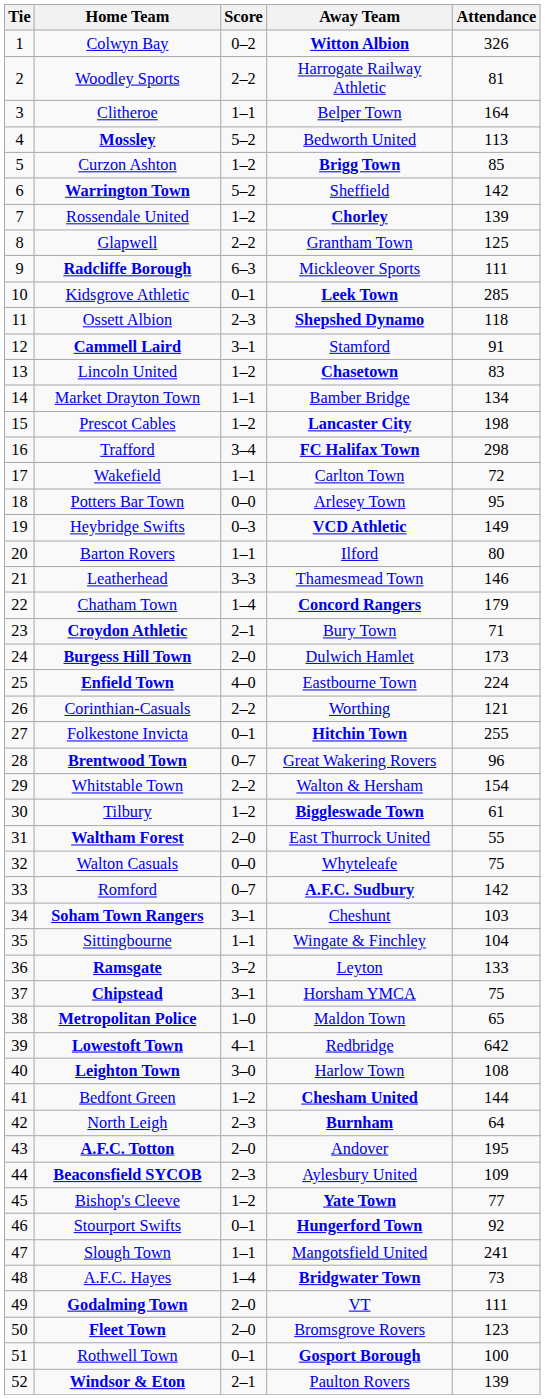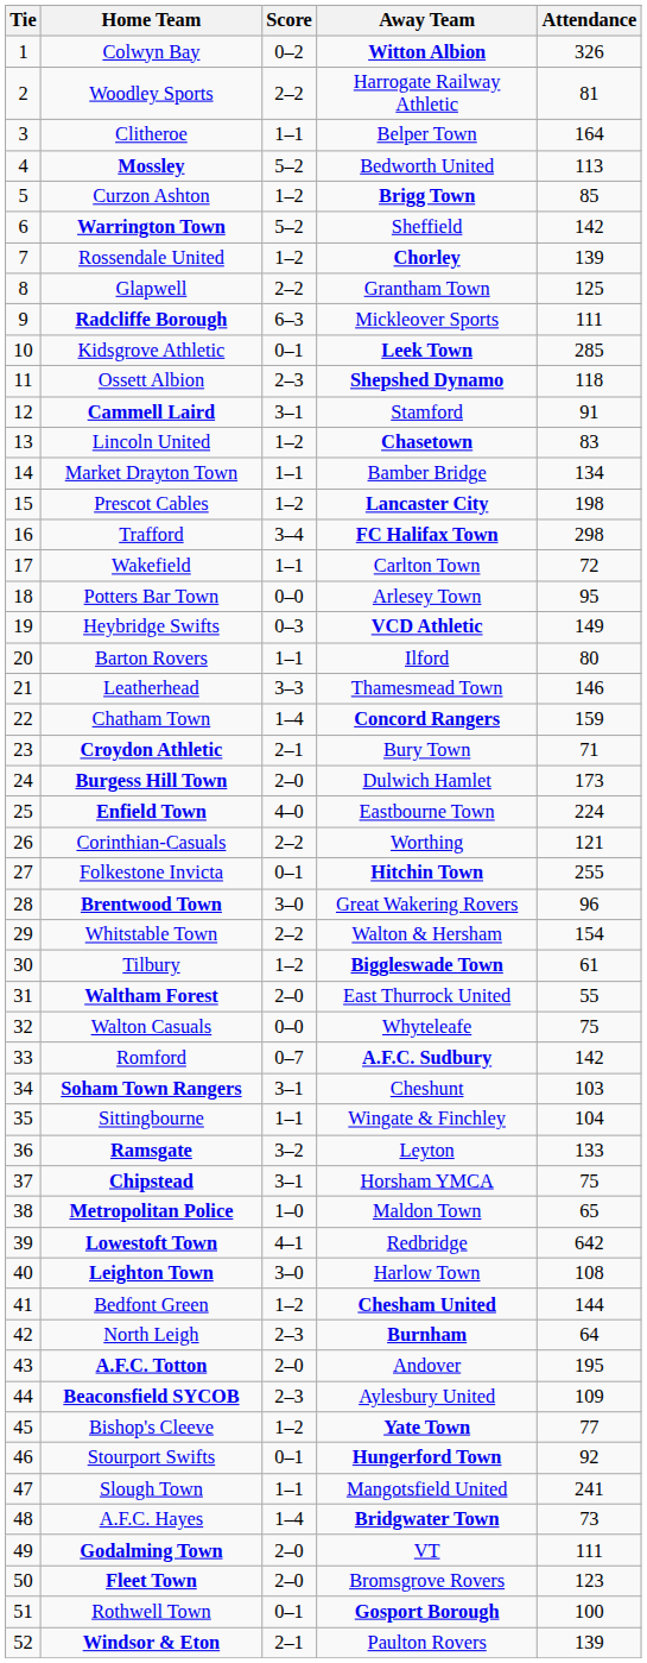Chatham Town | Attendance: 179 -> 159
Brentwood Town | Score: 0–7 -> 3–0
